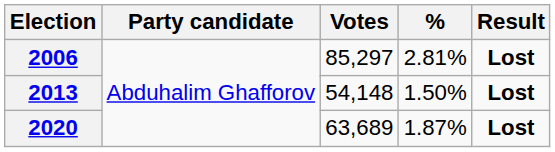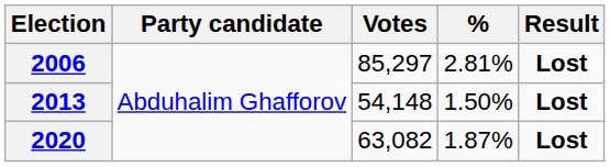2020 | Votes: 63,689 -> 63,082
